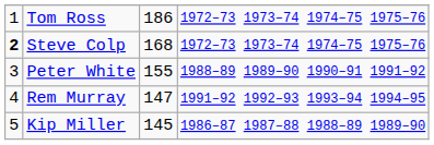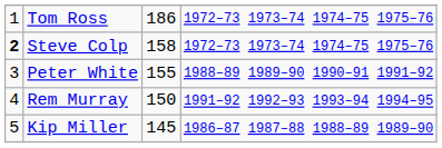Steve Colp | column 3: 168 -> 158
Rem Murray | column 3: 147 -> 150
